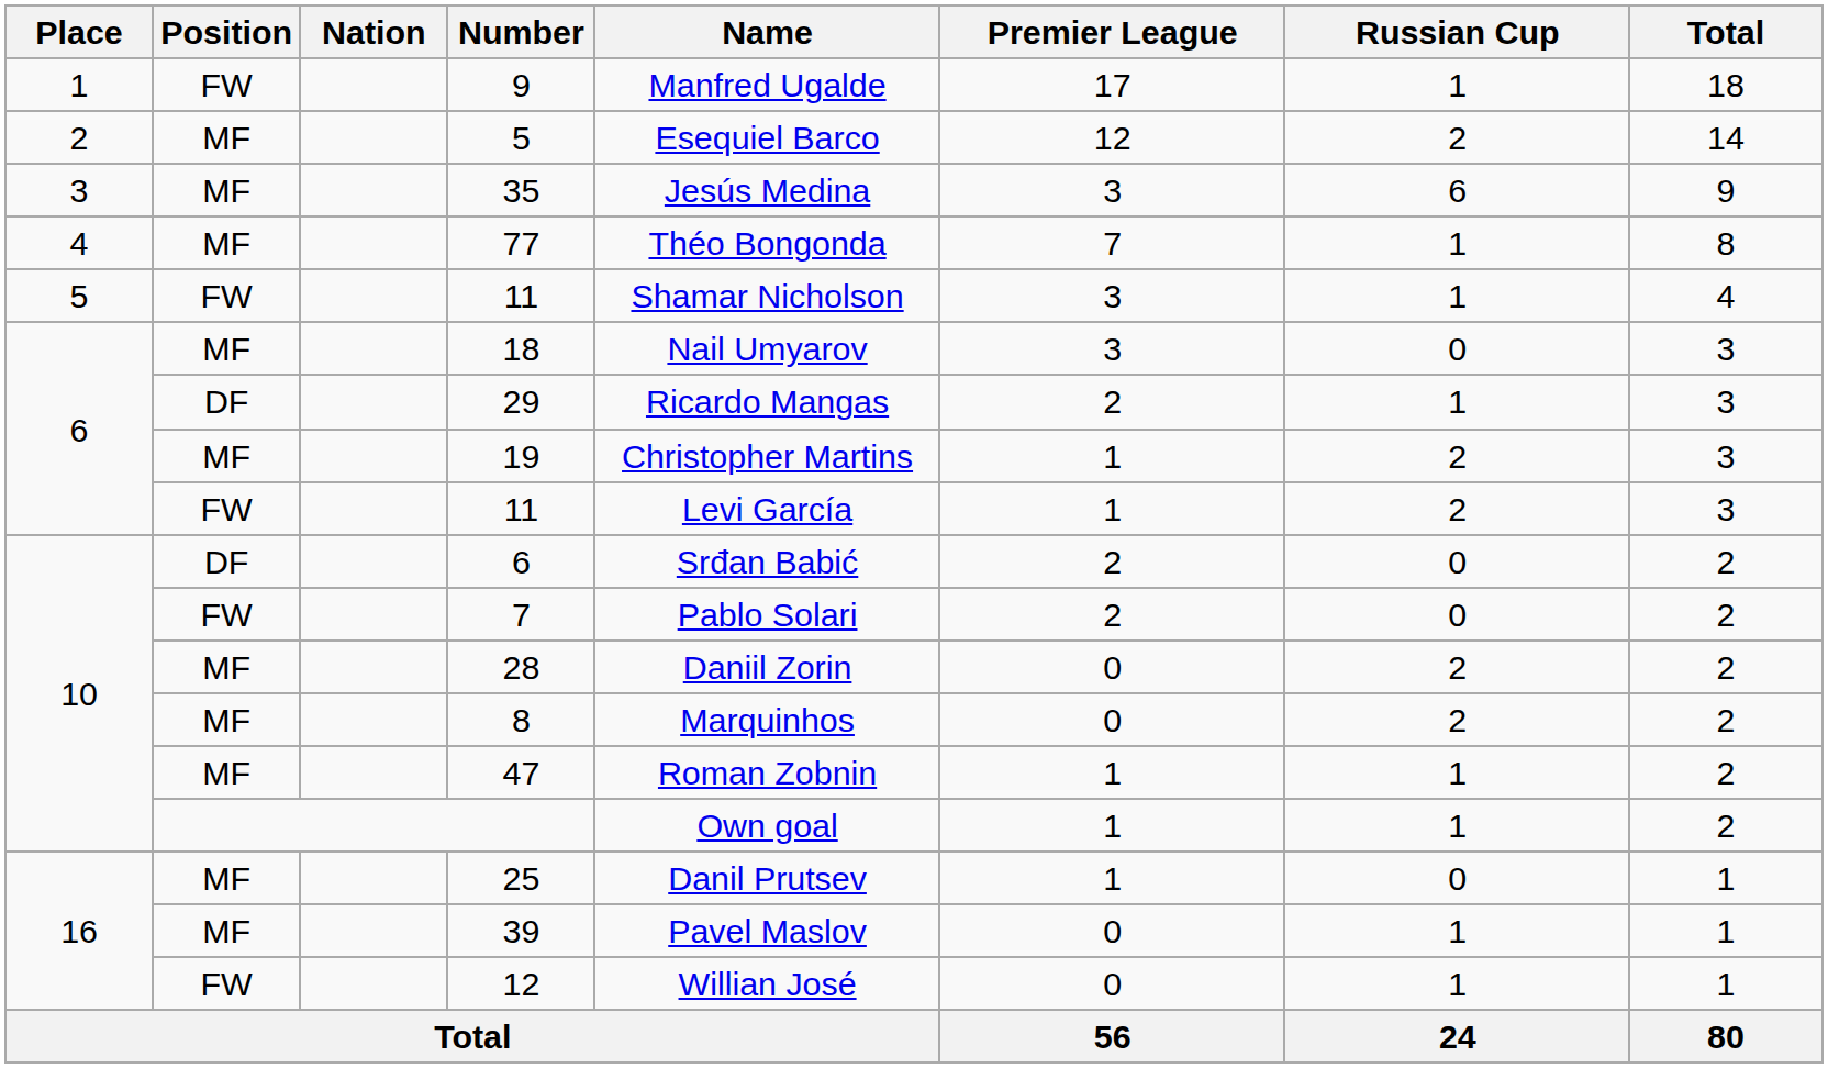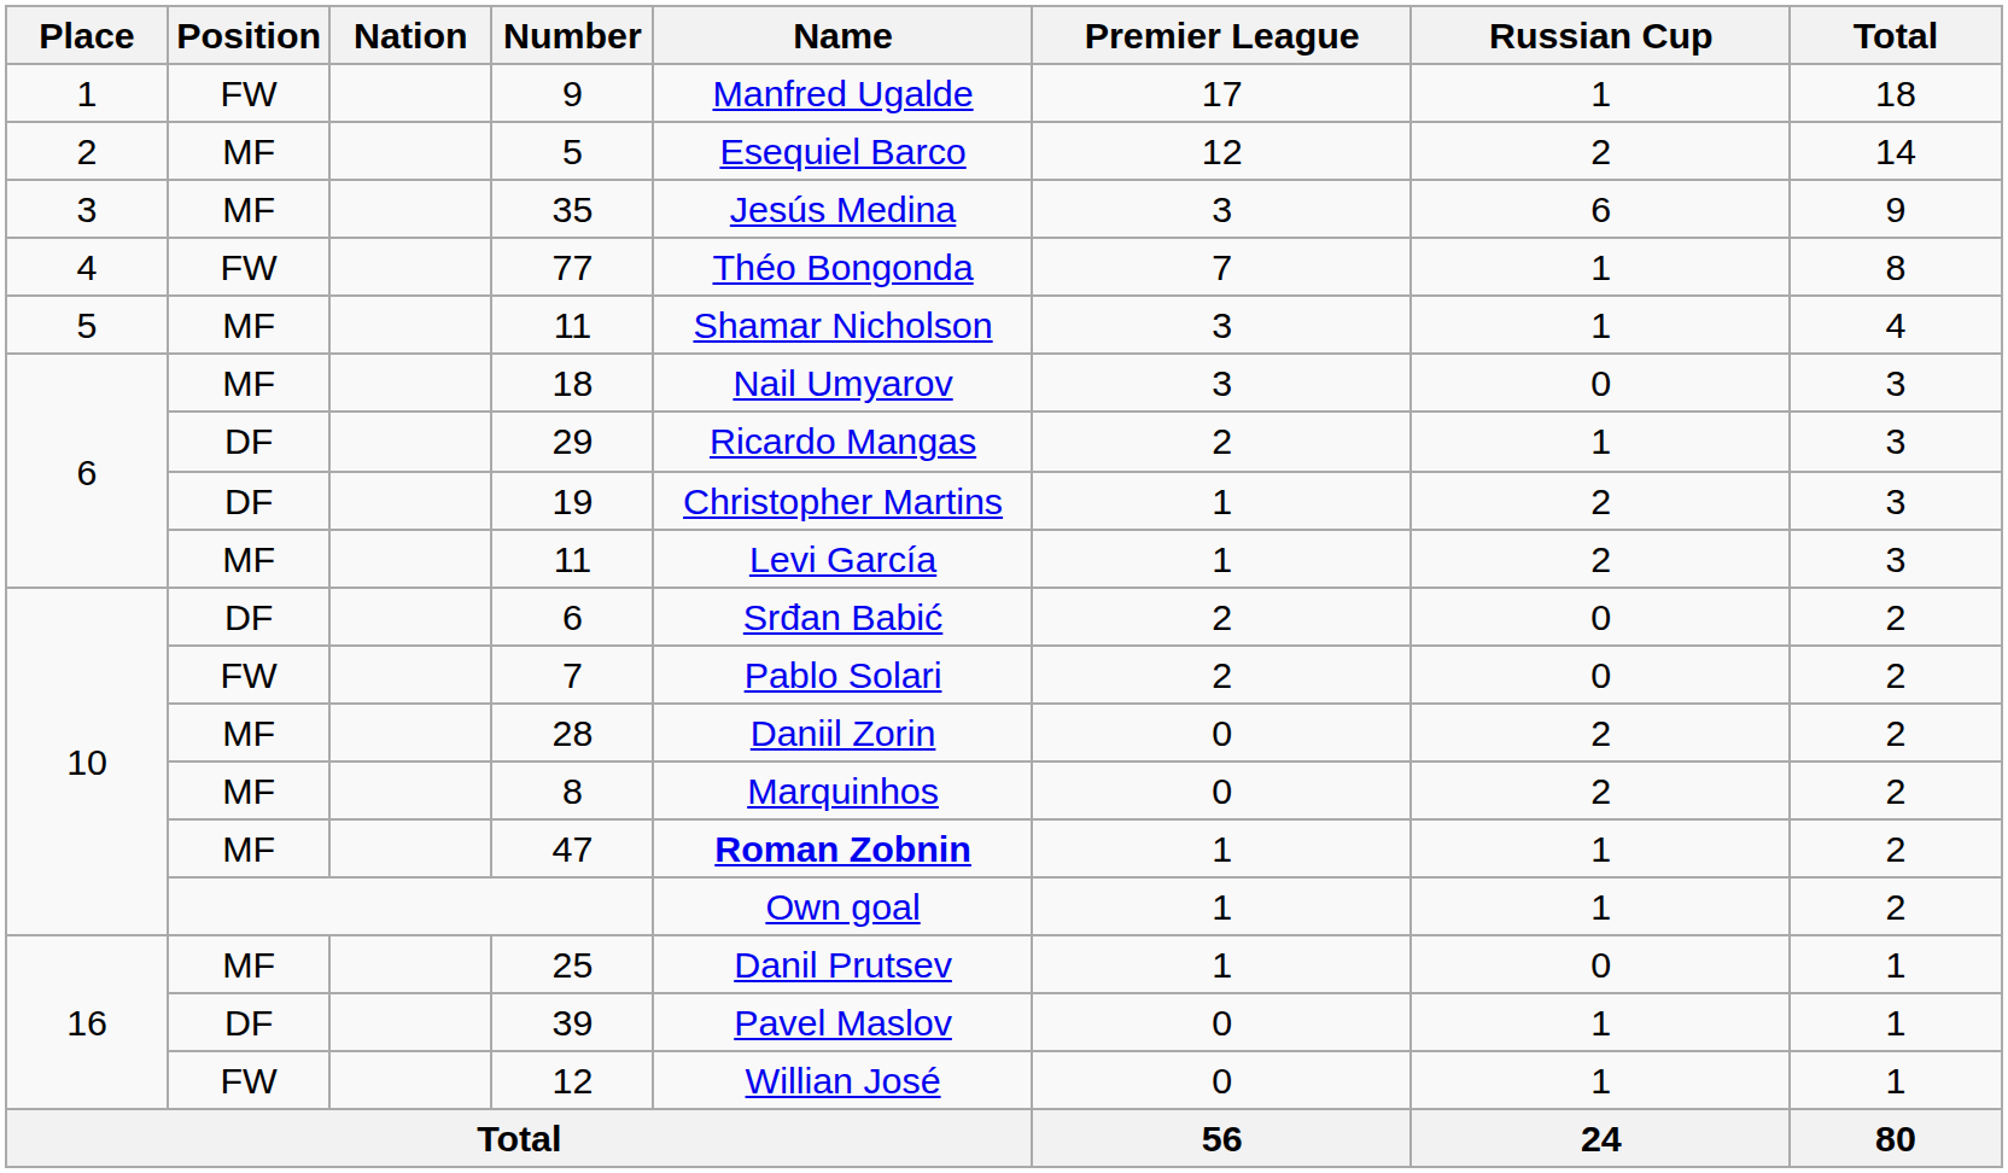77 | Position: MF -> FW
5 / 11 | Position: FW -> MF
19 | Position: MF -> DF
6 / 11 | Position: FW -> MF
47 | Name: normal -> bold
39 | Position: MF -> DF
